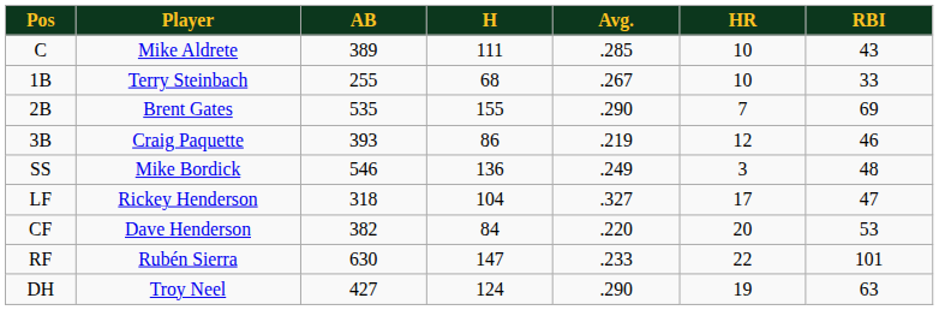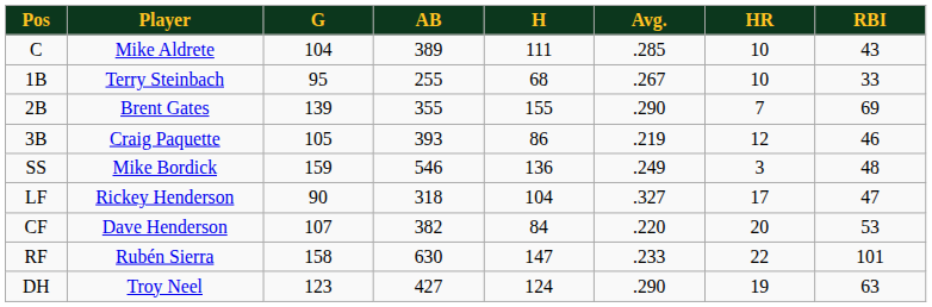+ column: G | 104 | 95 | 139 | 105 | 159 | 90 | 107 | 158 | 123
2B | AB: 535 -> 355
